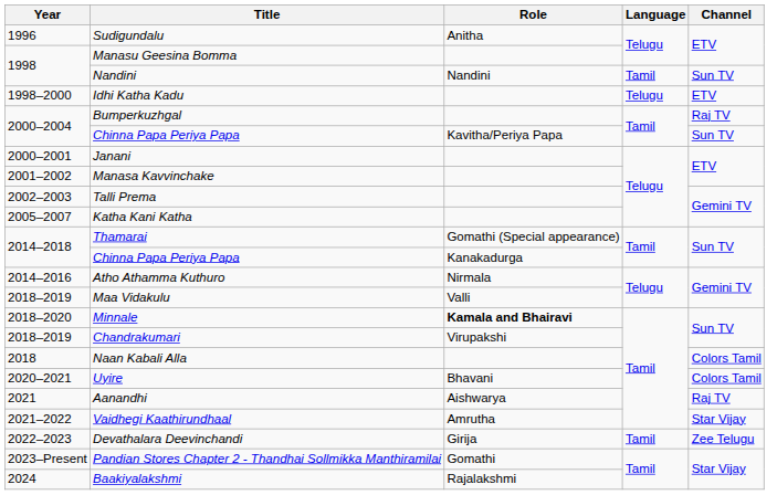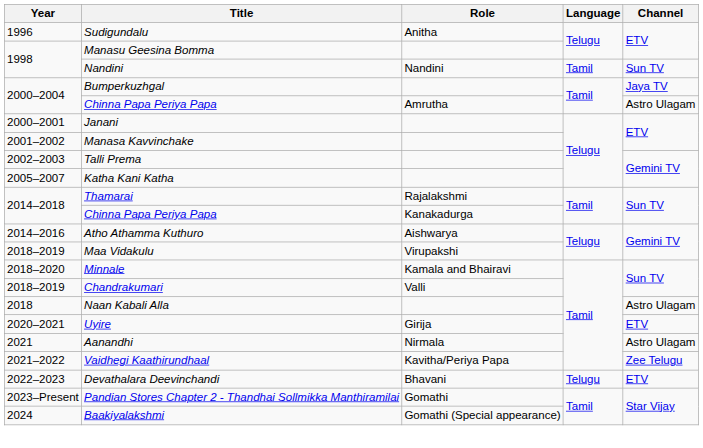- row: 1998–2000 | Idhi Katha Kadu | Telugu | ETV
Bumperkuzhgal | Channel: Raj TV -> Jaya TV
2000–2004 / Chinna Papa Periya Papa | Role: Kavitha/Periya Papa -> Amrutha
2000–2004 / Chinna Papa Periya Papa | Channel: Sun TV -> Astro Ulagam
Thamarai | Role: Gomathi (Special appearance) -> Rajalakshmi
Atho Athamma Kuthuro | Role: Nirmala -> Aishwarya
Maa Vidakulu | Role: Valli -> Virupakshi
Minnale | Role: bold -> normal
Chandrakumari | Role: Virupakshi -> Valli
Naan Kabali Alla | Channel: Colors Tamil -> Astro Ulagam
Uyire | Role: Bhavani -> Girija
Uyire | Channel: Colors Tamil -> ETV
Aanandhi | Role: Aishwarya -> Nirmala
Aanandhi | Channel: Raj TV -> Astro Ulagam
Vaidhegi Kaathirundhaal | Role: Amrutha -> Kavitha/Periya Papa
Vaidhegi Kaathirundhaal | Channel: Star Vijay -> Zee Telugu
Devathalara Deevinchandi | Role: Girija -> Bhavani
Devathalara Deevinchandi | Language: Tamil -> Telugu
Devathalara Deevinchandi | Channel: Zee Telugu -> ETV
Baakiyalakshmi | Role: Rajalakshmi -> Gomathi (Special appearance)
